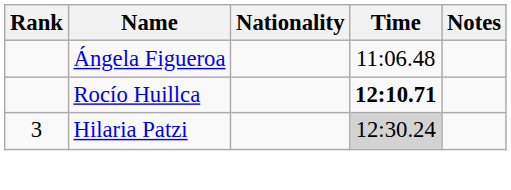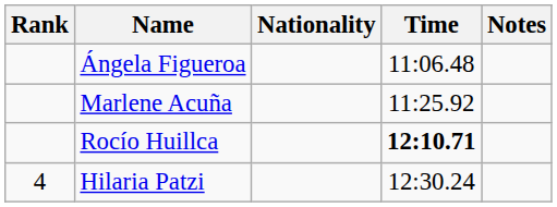+ row: Marlene Acuña | 11:25.92
Hilaria Patzi | Rank: 3 -> 4
Hilaria Patzi | Time: lightgrey background -> no background
